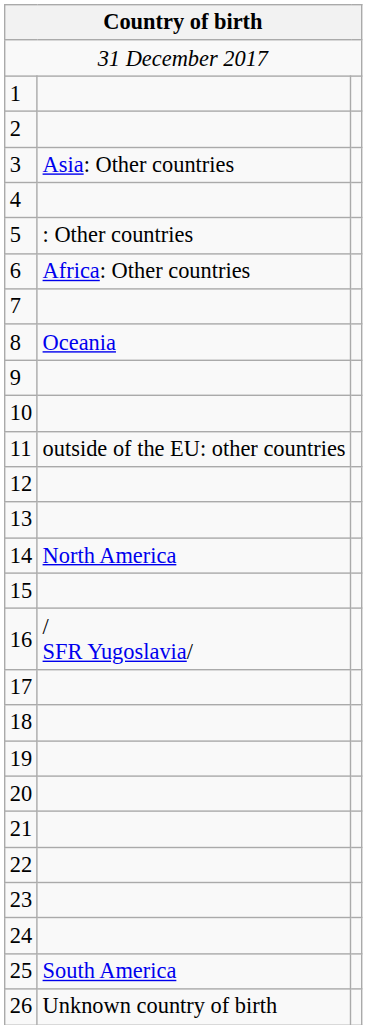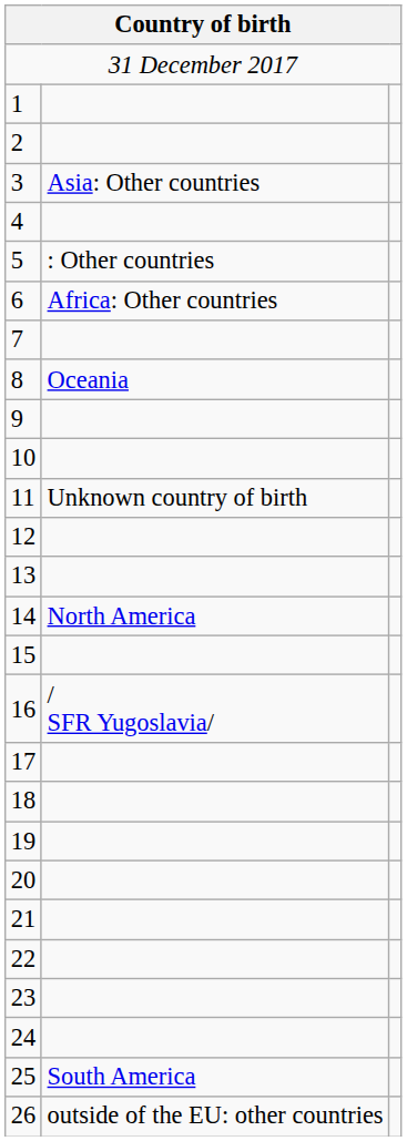11 | column 2: outside of the EU: other countries -> Unknown country of birth
26 | column 2: Unknown country of birth -> outside of the EU: other countries
